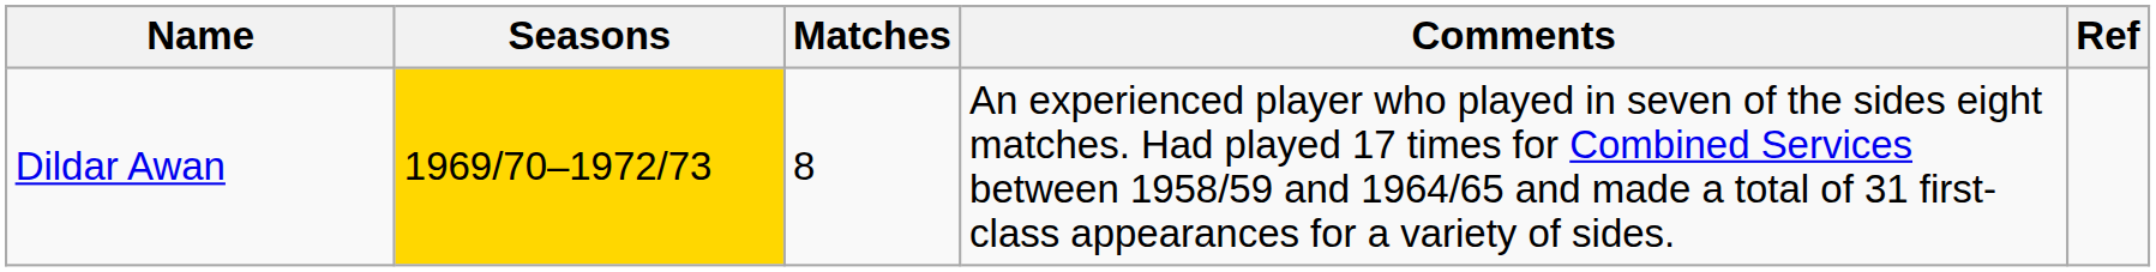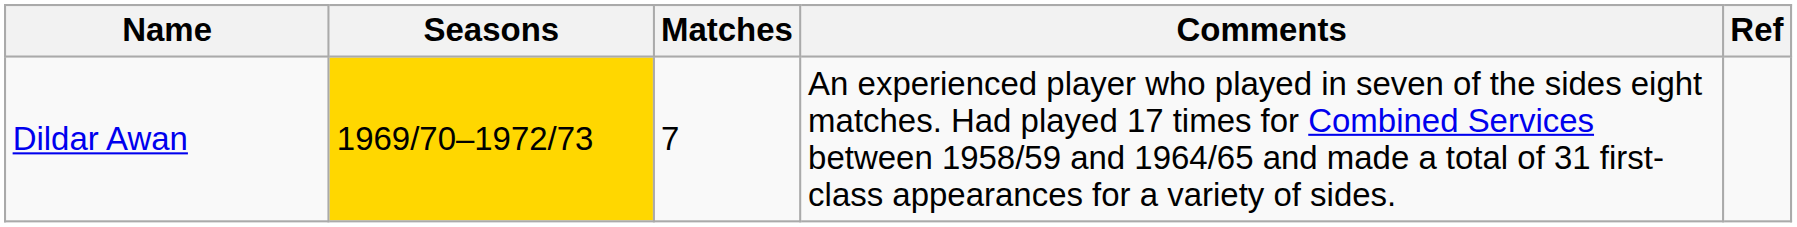Dildar Awan | Matches: 8 -> 7
